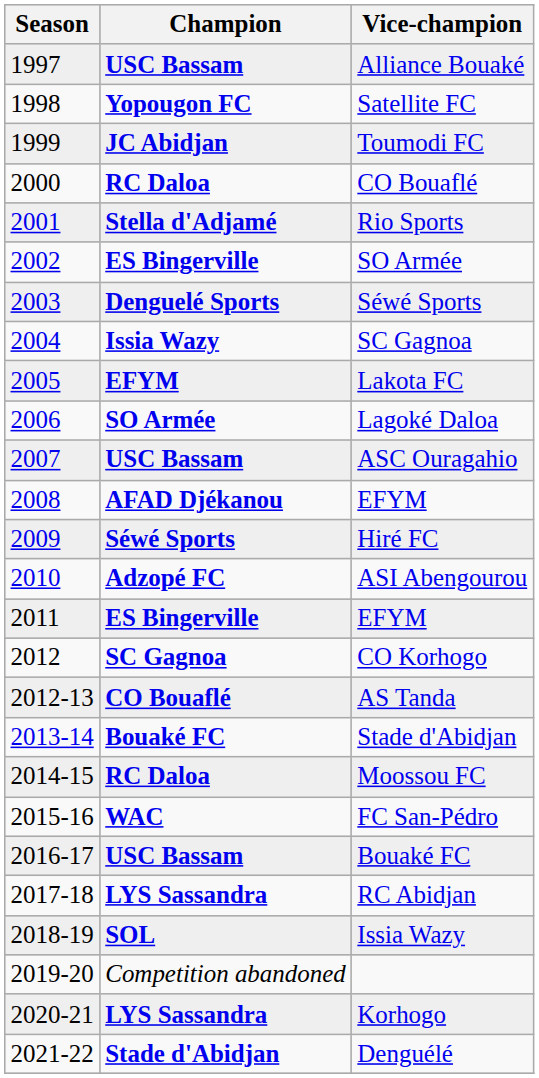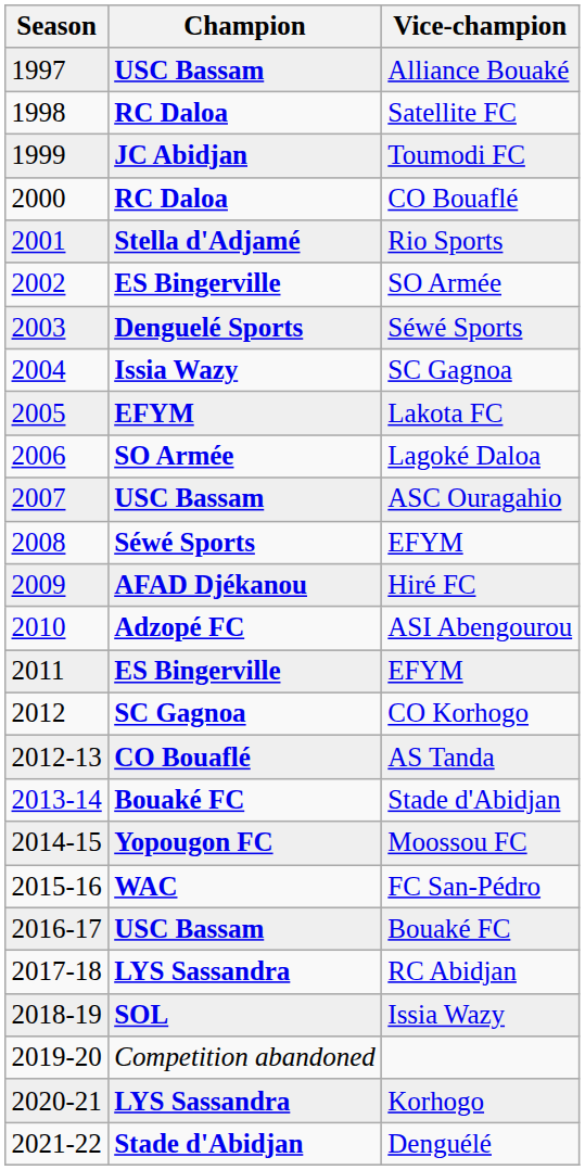Satellite FC | Champion: Yopougon FC -> RC Daloa
2008 / EFYM | Champion: AFAD Djékanou -> Séwé Sports
Hiré FC | Champion: Séwé Sports -> AFAD Djékanou
Moossou FC | Champion: RC Daloa -> Yopougon FC
